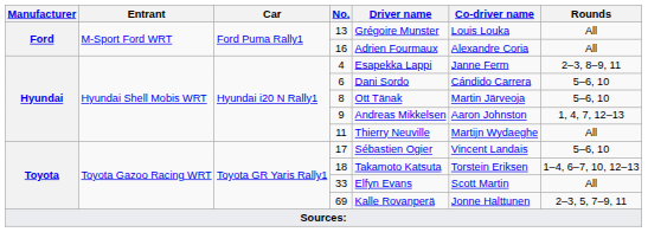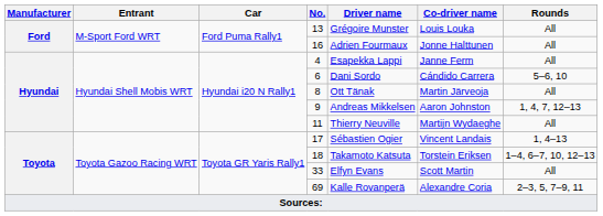16 | Co-driver name: Alexandre Coria -> Jonne Halttunen
4 | Rounds: 2–3, 8–9, 11 -> All
8 | Rounds: 5–6, 10 -> All
17 | Rounds: 5–6, 10 -> 1, 4–13
69 | Co-driver name: Jonne Halttunen -> Alexandre Coria
